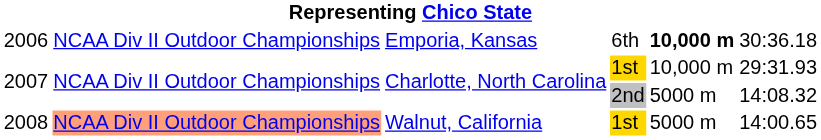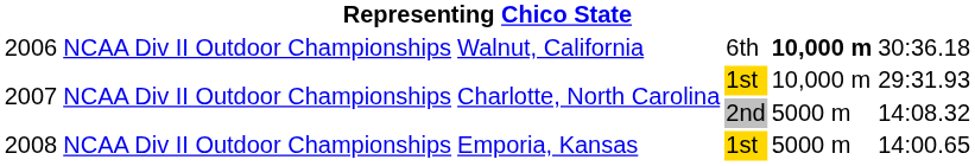2006 | column 3: Emporia, Kansas -> Walnut, California
2008 | column 2: lightsalmon background -> no background
2008 | column 3: Walnut, California -> Emporia, Kansas
